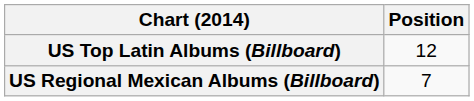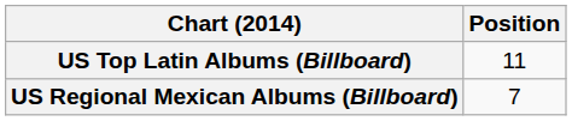US Top Latin Albums (Billboard) | Position: 12 -> 11
